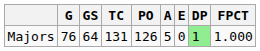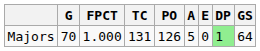columns swapped: GS <-> FPCT
Majors | G: 76 -> 70
